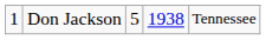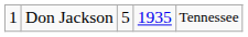Don Jackson | column 4: 1938 -> 1935
